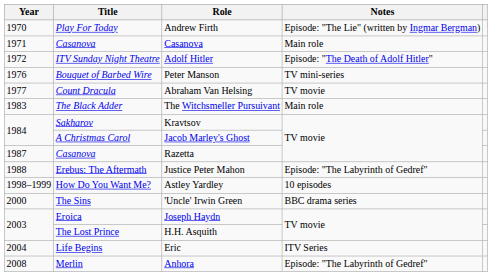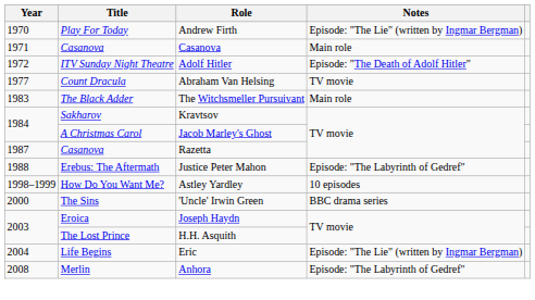- row: 1976 | Bouquet of Barbed Wire | Peter Manson | TV mini-series
Eric | Notes: ITV Series -> Episode: "The Lie" (written by Ingmar Bergman)
